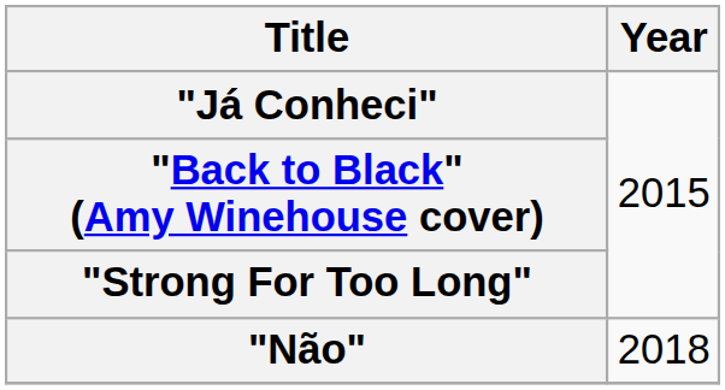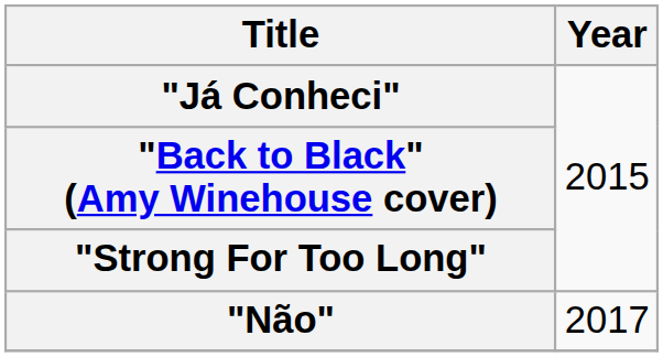"Não" | Year: 2018 -> 2017
